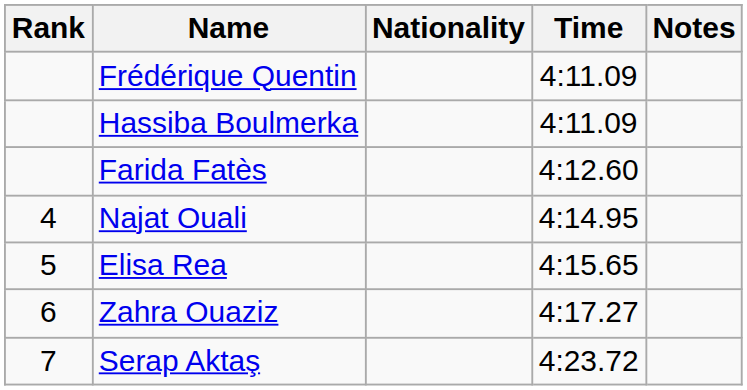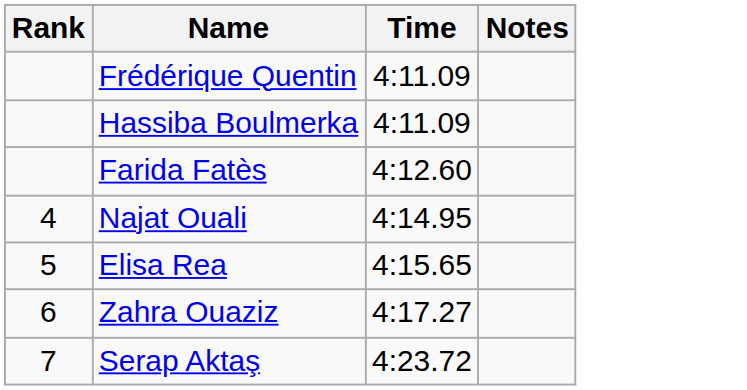- column: Nationality
